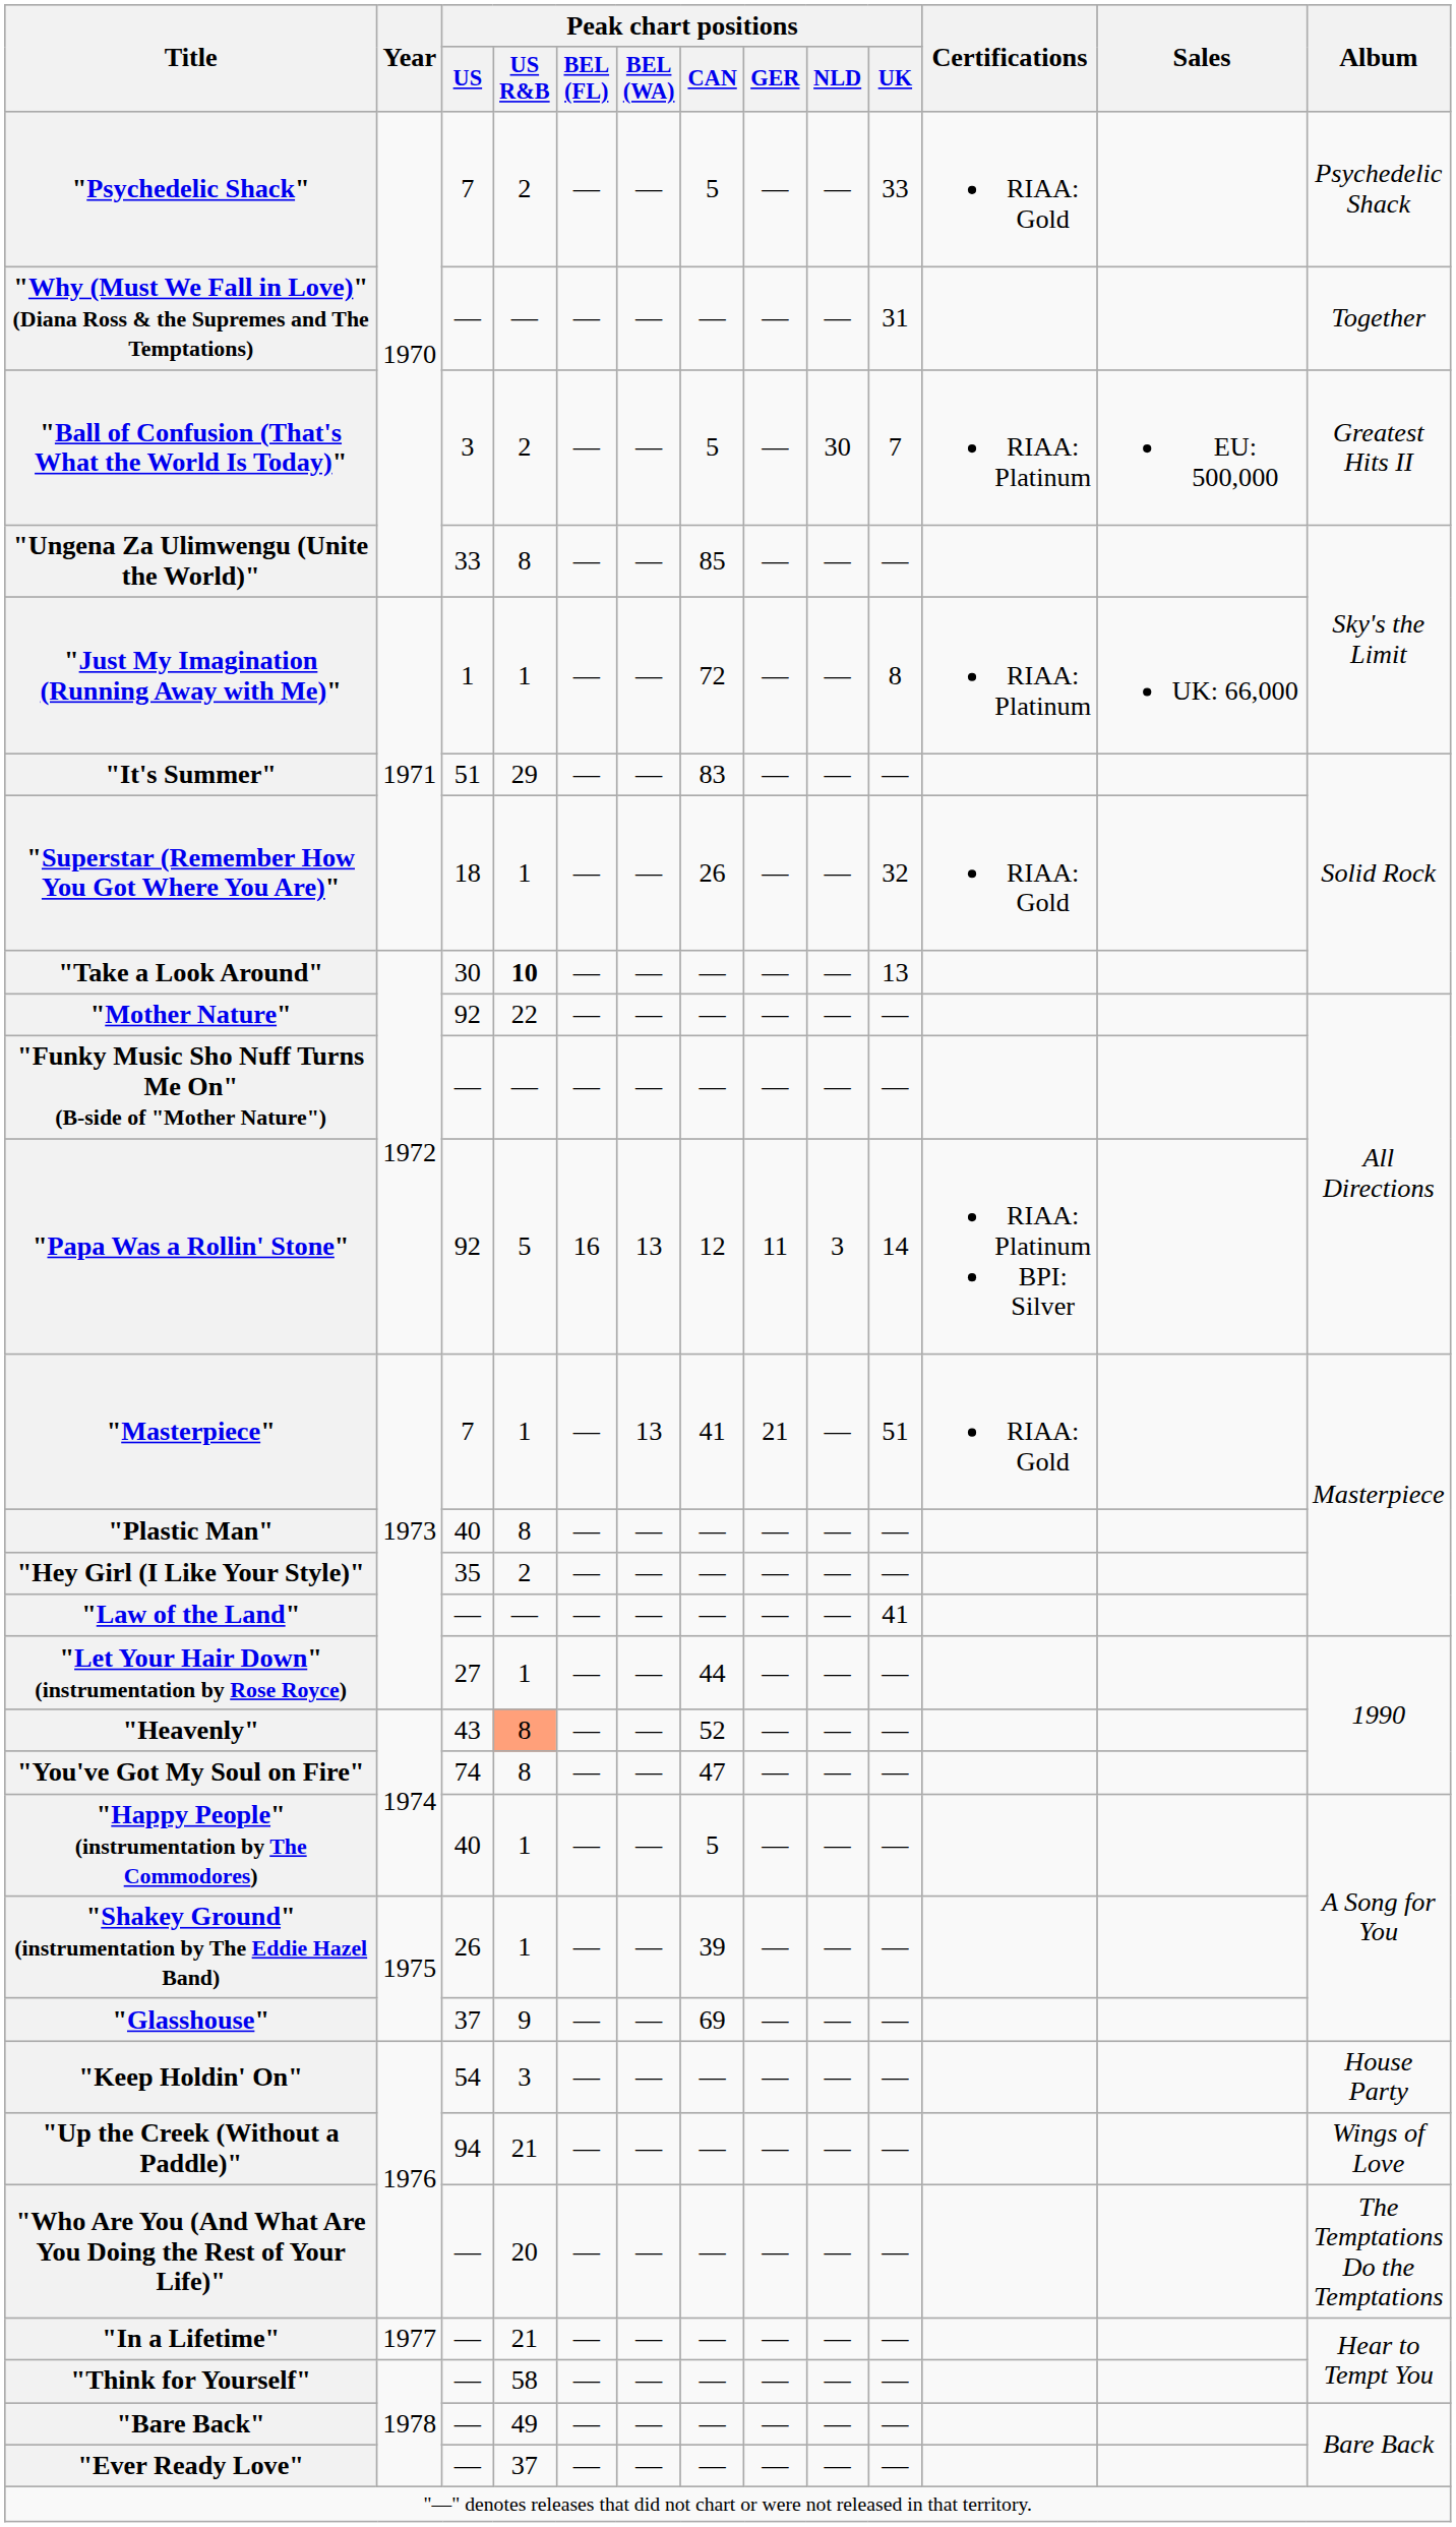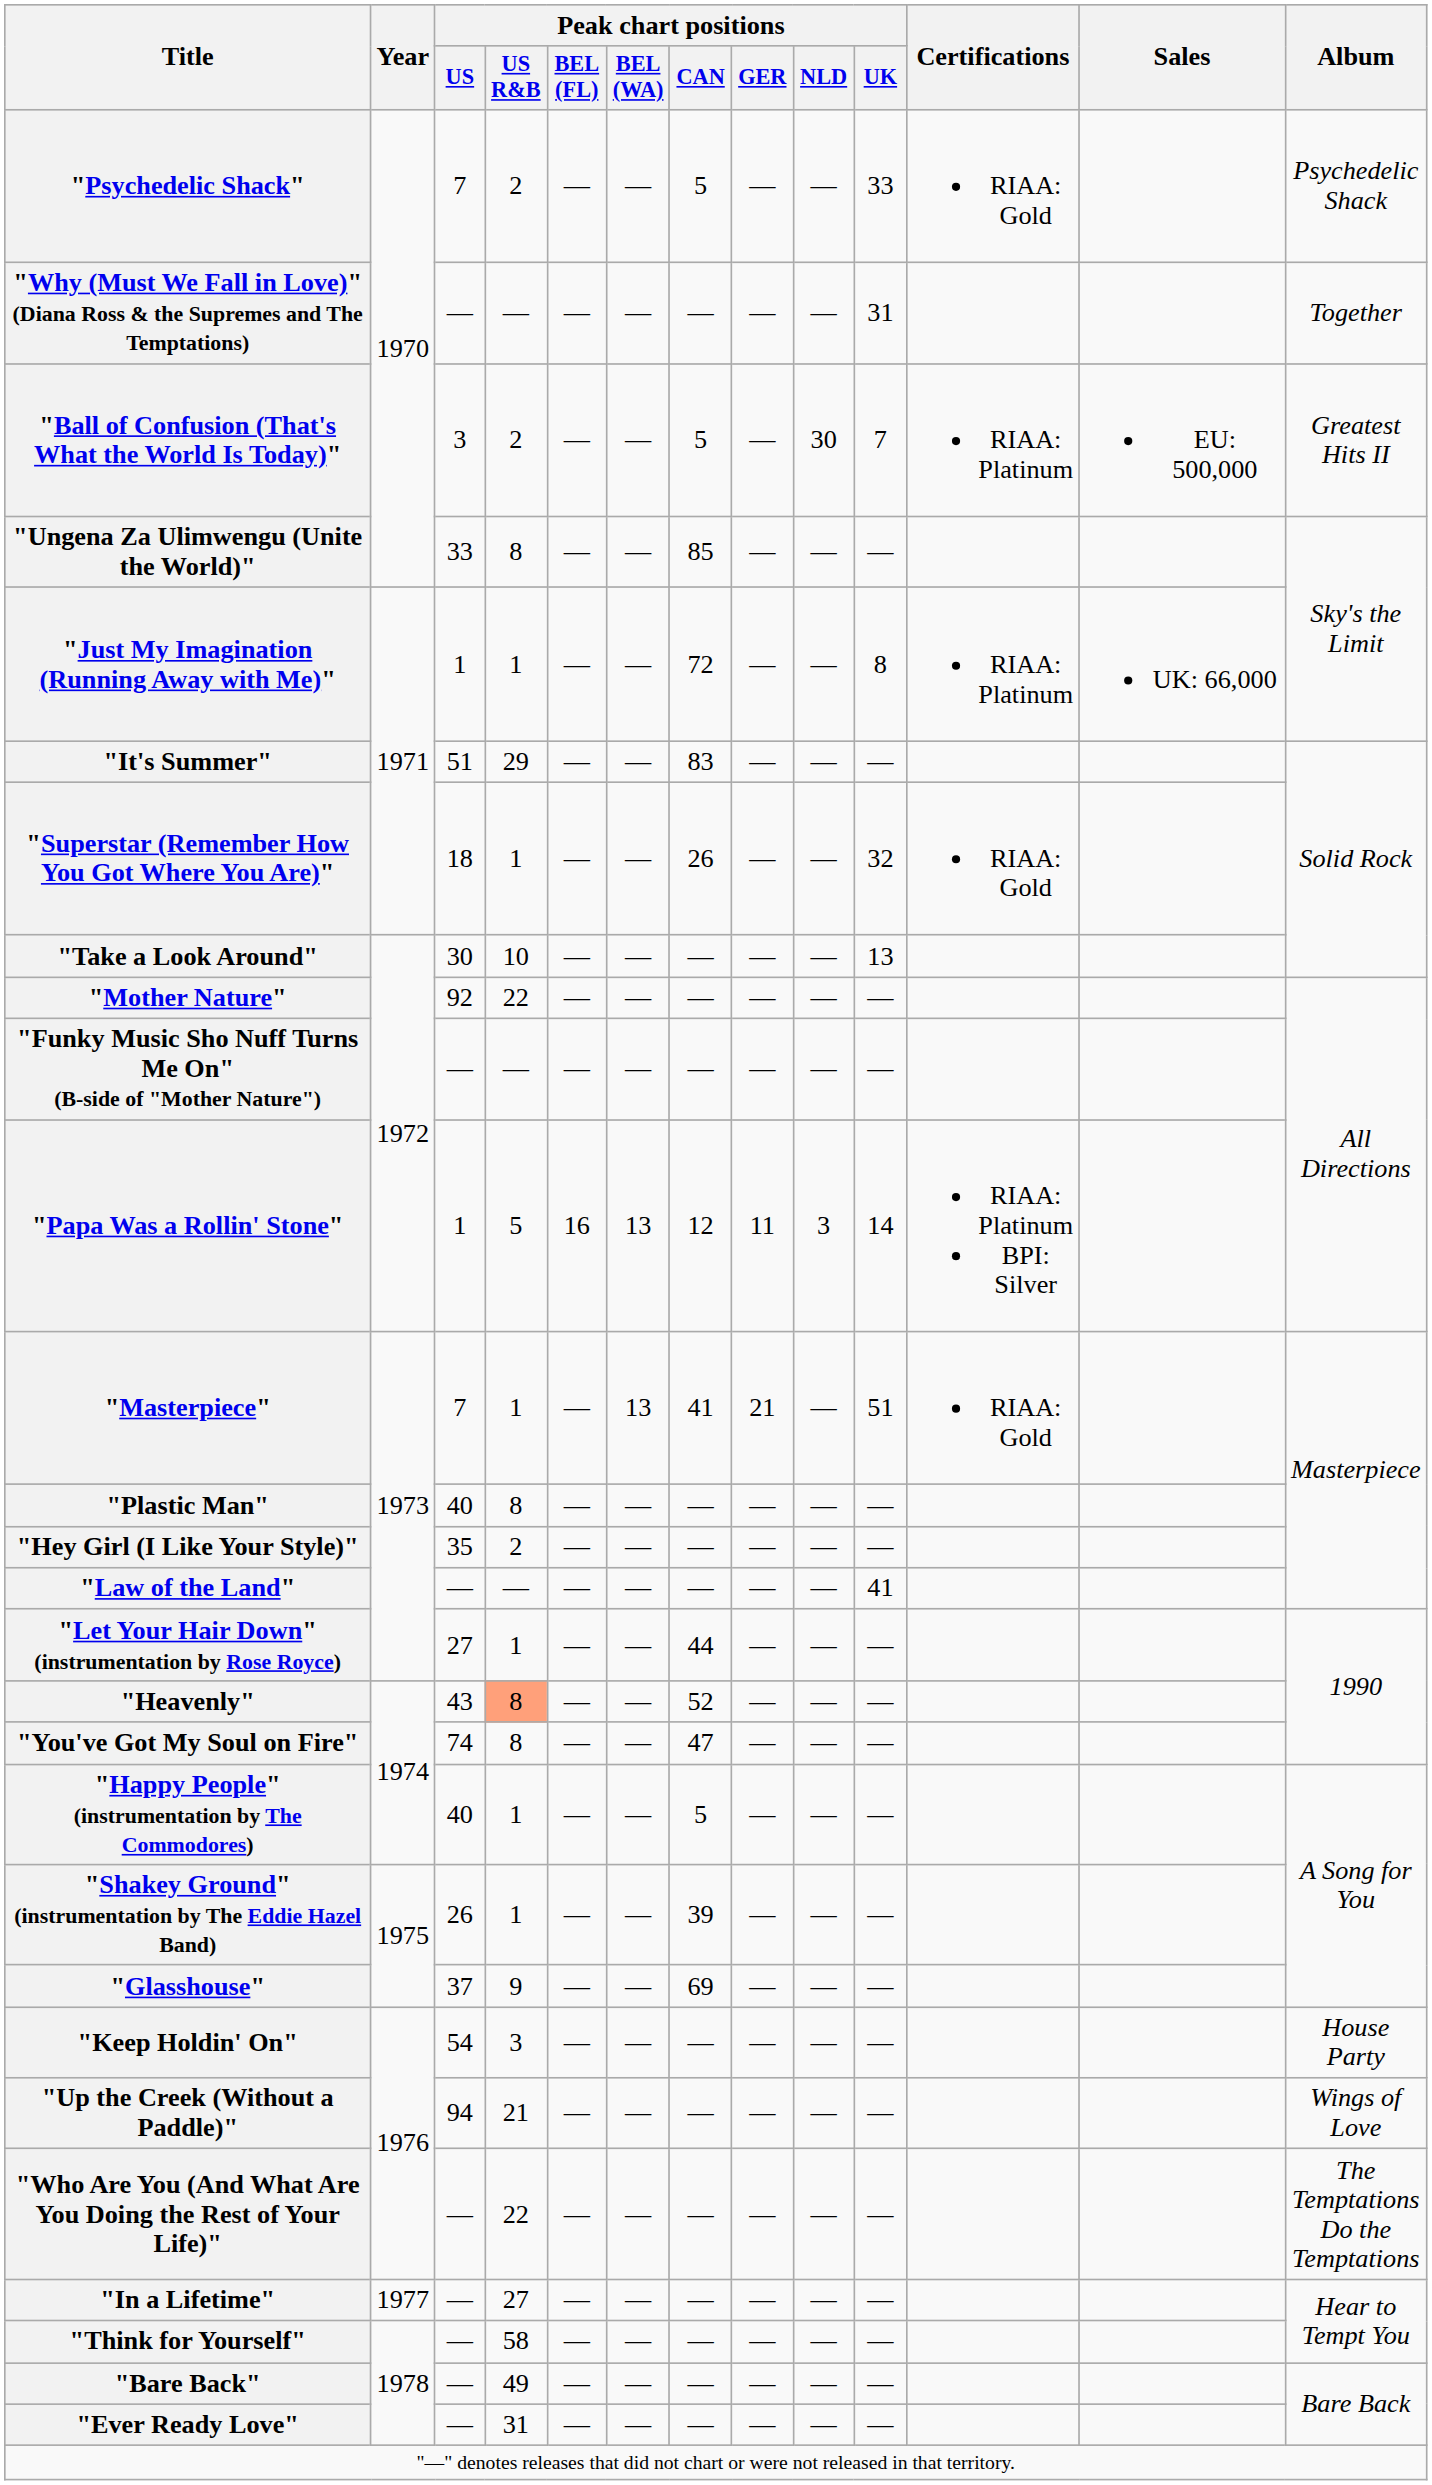"Take a Look Around" | Peak chart positions / US R&B: bold -> normal
"Papa Was a Rollin' Stone" | Peak chart positions / US: 92 -> 1
"Who Are You (And What Are You Doing the Rest of Your Life)" | Peak chart positions / US R&B: 20 -> 22
"In a Lifetime" | Peak chart positions / US R&B: 21 -> 27
"Ever Ready Love" | Peak chart positions / US R&B: 37 -> 31
